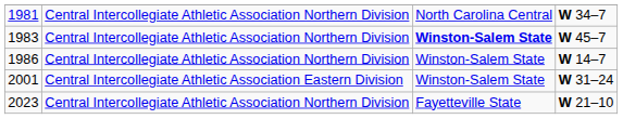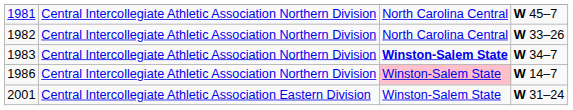1981 | column 4: W 34–7 -> W 45–7
+ row: 1982 | Central Intercollegiate Athletic Association Northern Division | North Carolina Central | W 33–26
1983 | column 4: W 45–7 -> W 34–7
1986 | column 3: no background -> pink background
- row: 2023 | Central Intercollegiate Athletic Association Northern Division | Fayetteville State | W 21–10
